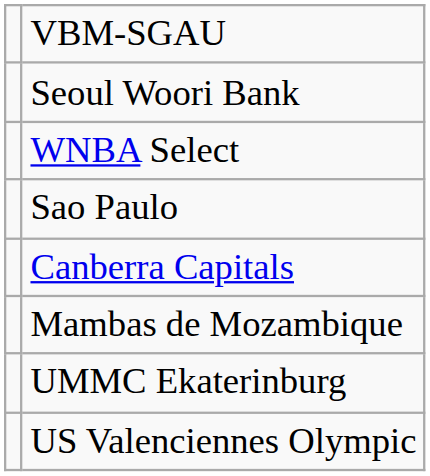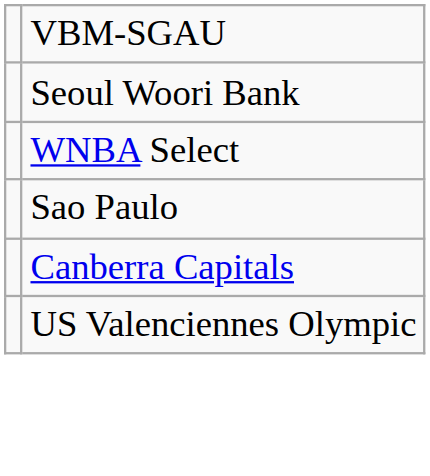- row: Mambas de Mozambique
- row: UMMC Ekaterinburg
